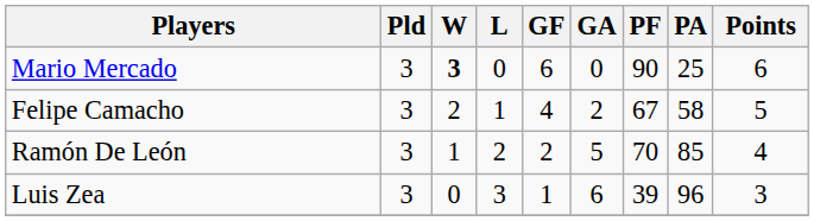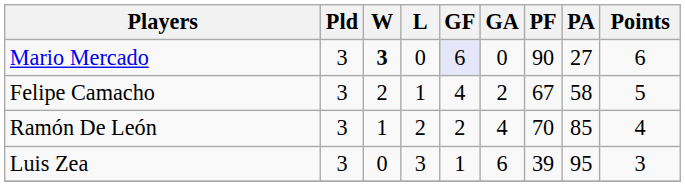Mario Mercado | GF: no background -> lavender background
Mario Mercado | PA: 25 -> 27
Ramón De León | GA: 5 -> 4
Luis Zea | PA: 96 -> 95
